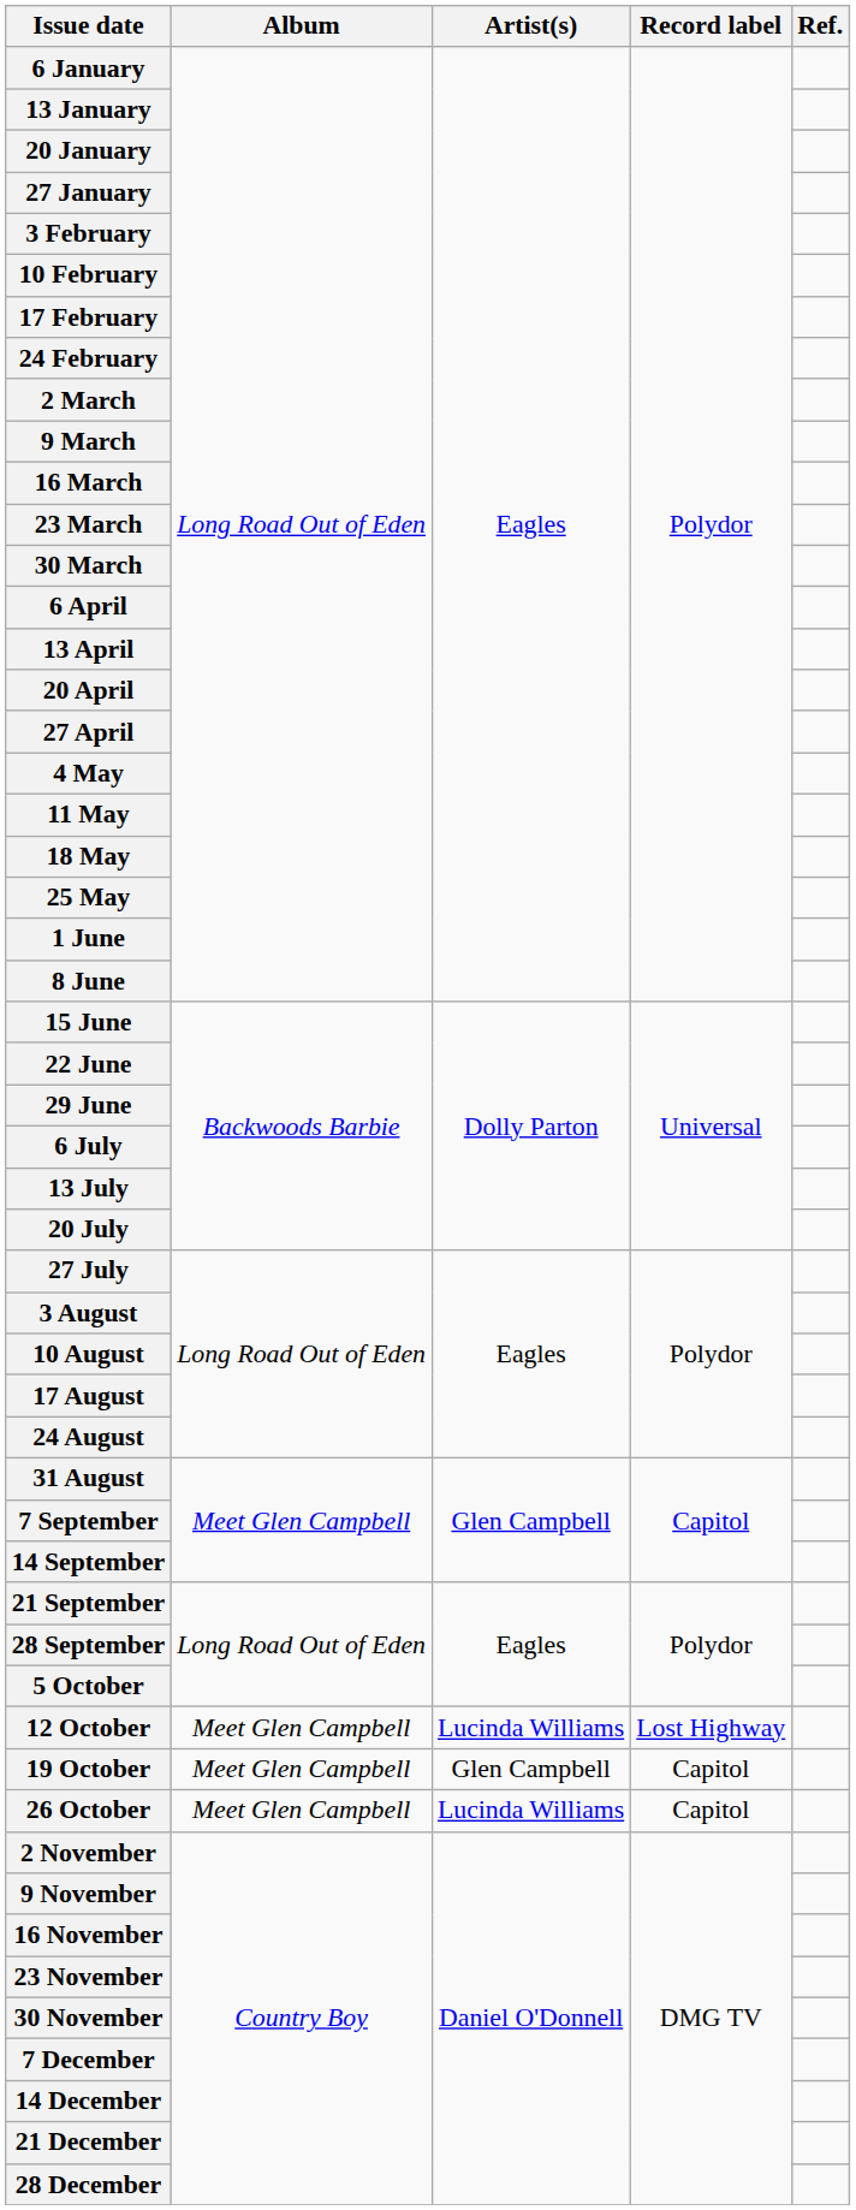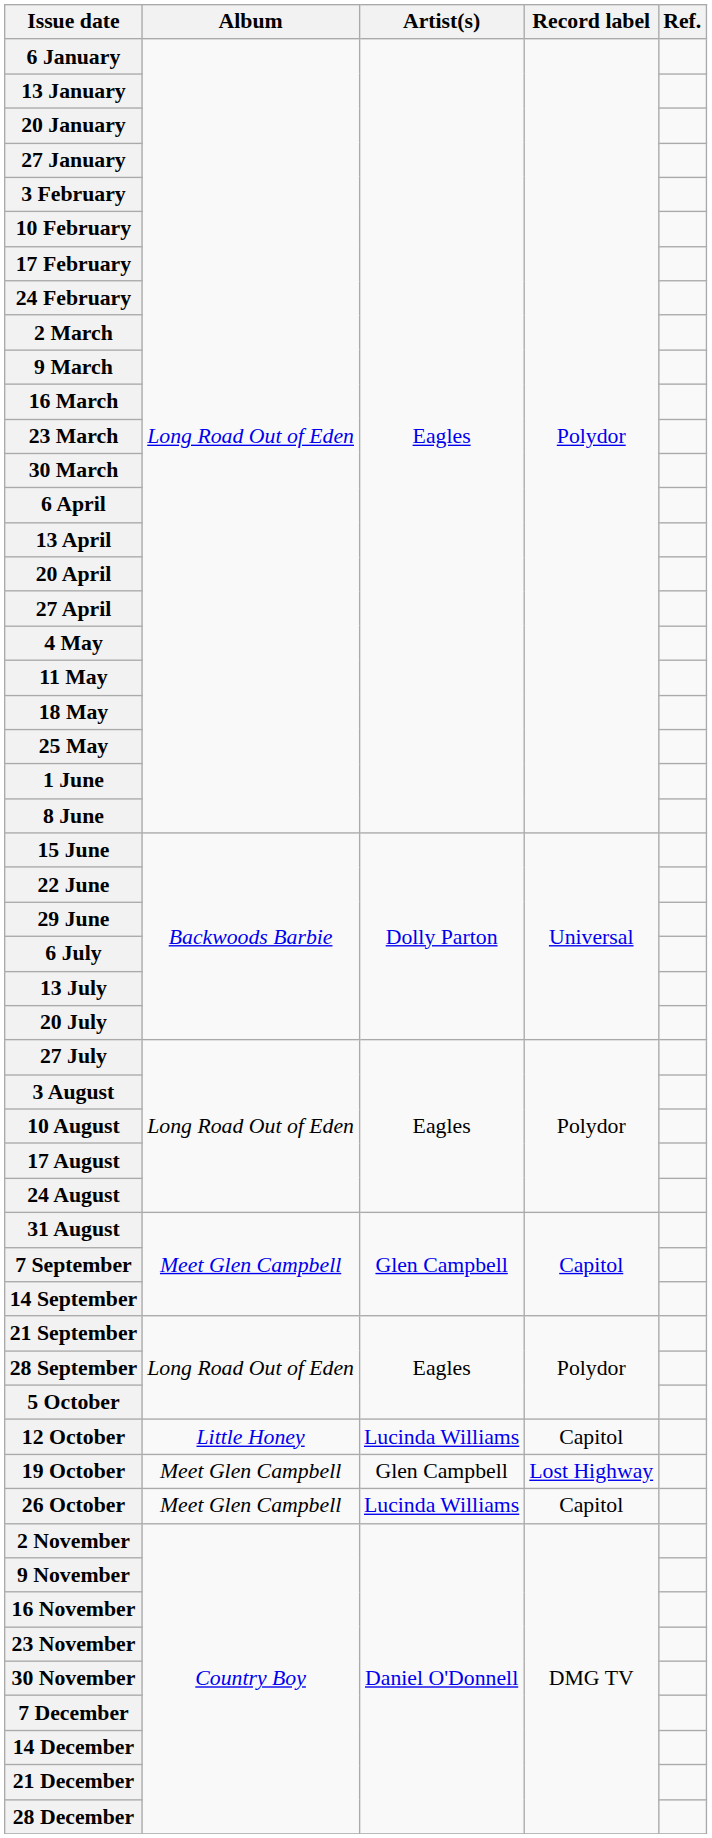12 October | Album: Meet Glen Campbell -> Little Honey
12 October | Record label: Lost Highway -> Capitol
19 October | Record label: Capitol -> Lost Highway
